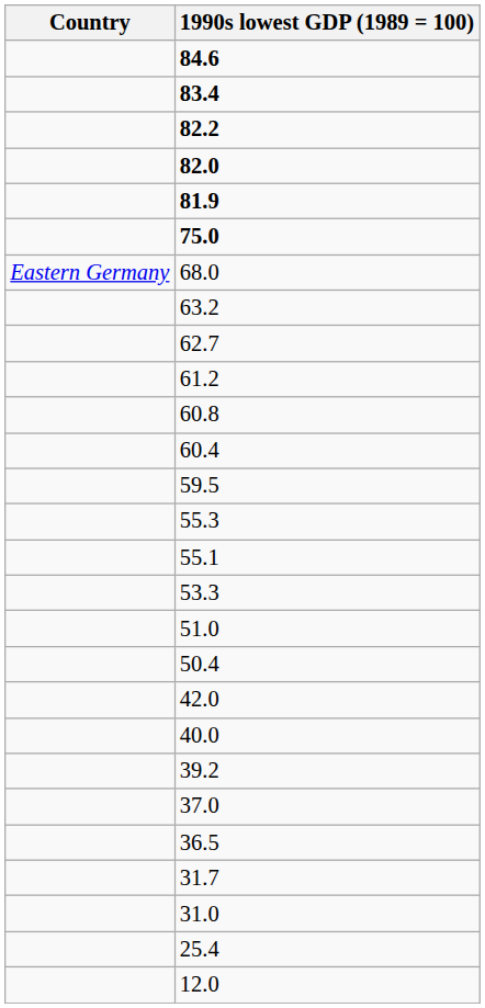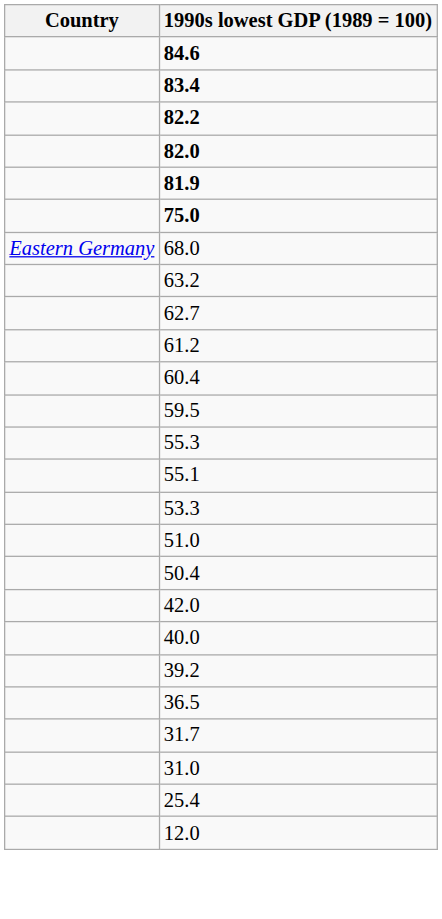- row: 60.8
- row: 37.0
